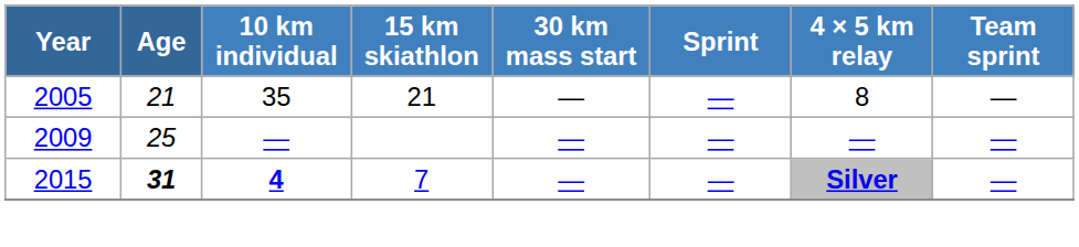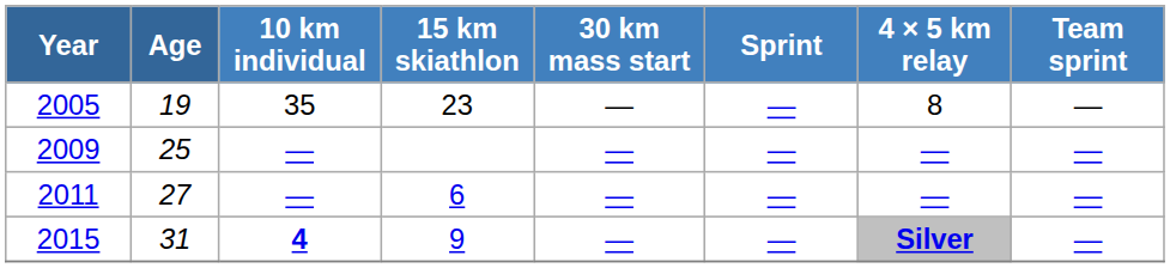2005 | Age: 21 -> 19
2005 | 15 km skiathlon: 21 -> 23
+ row: 2011 | 27 | — | 6 | — | — | — | —
2015 | Age: bold -> normal
2015 | 15 km skiathlon: 7 -> 9
